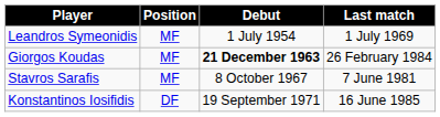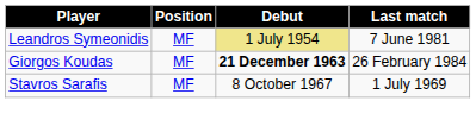Leandros Symeonidis | Debut: no background -> khaki background
Leandros Symeonidis | Last match: 1 July 1969 -> 7 June 1981
Stavros Sarafis | Last match: 7 June 1981 -> 1 July 1969
- row: Konstantinos Iosifidis | DF | 19 September 1971 | 16 June 1985
